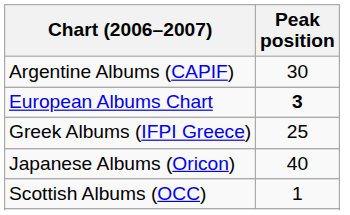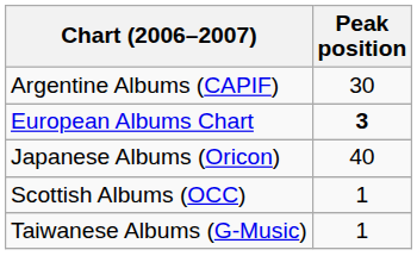- row: Greek Albums (IFPI Greece) | 25
+ row: Taiwanese Albums (G-Music) | 1
